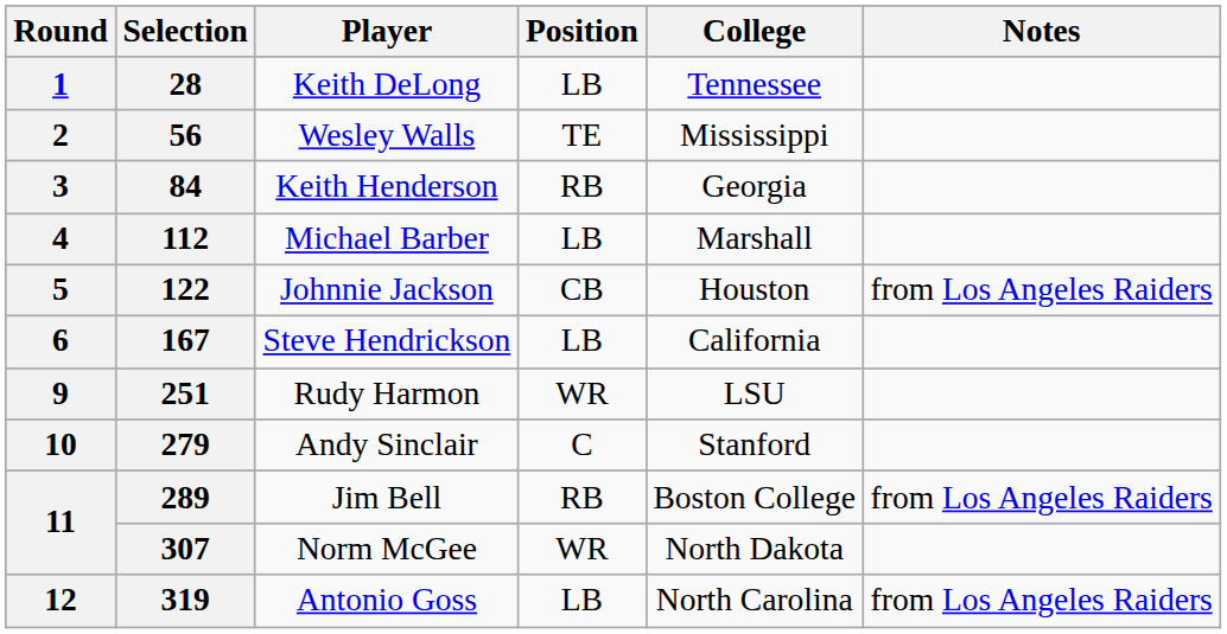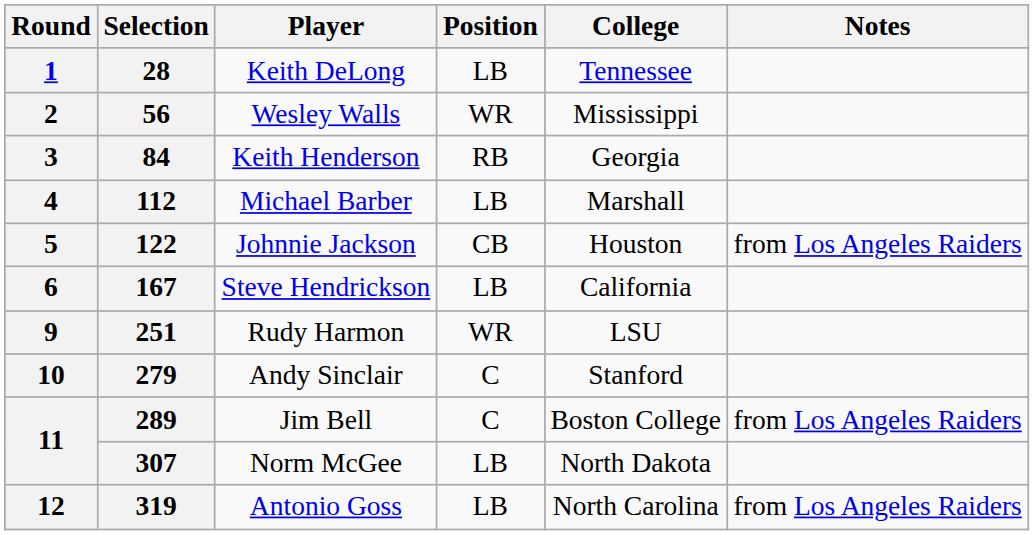56 | Position: TE -> WR
289 | Position: RB -> C
307 | Position: WR -> LB
